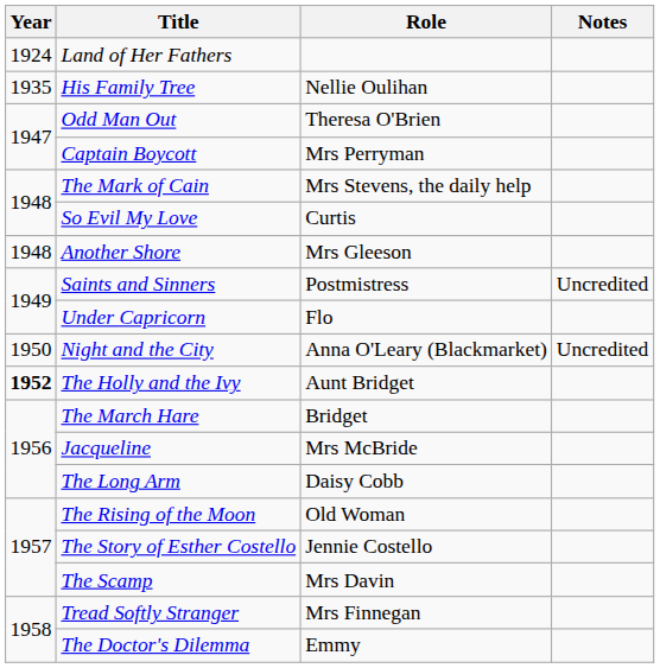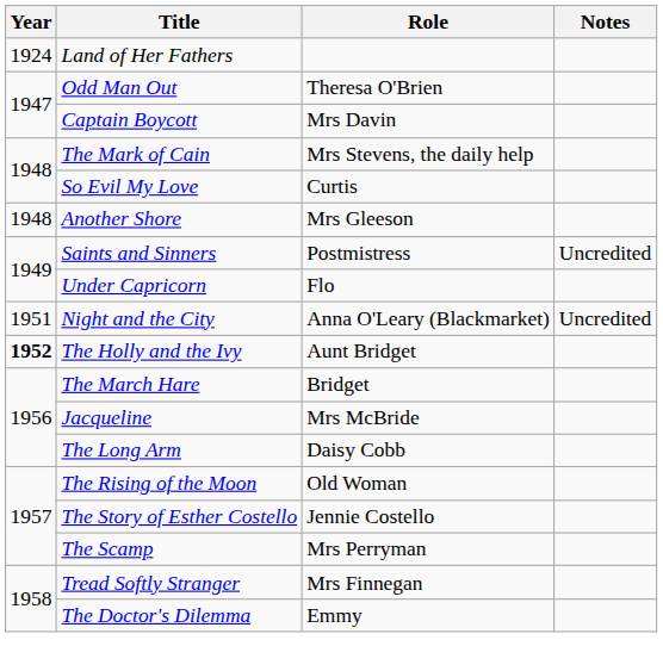- row: 1935 | His Family Tree | Nellie Oulihan
Captain Boycott | Role: Mrs Perryman -> Mrs Davin
Night and the City | Year: 1950 -> 1951
The Scamp | Role: Mrs Davin -> Mrs Perryman
